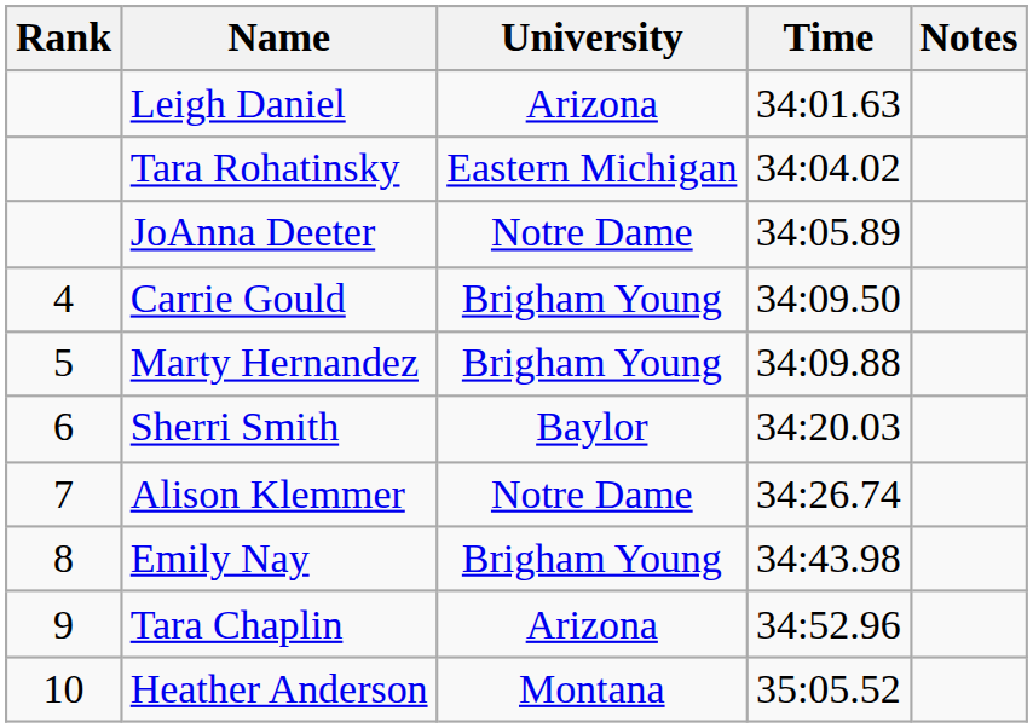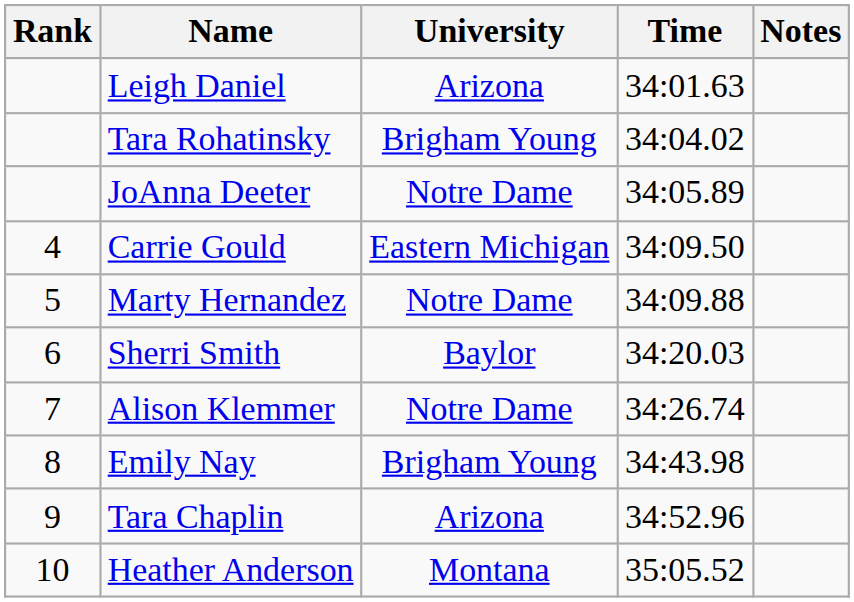Tara Rohatinsky | University: Eastern Michigan -> Brigham Young
Carrie Gould | University: Brigham Young -> Eastern Michigan
Marty Hernandez | University: Brigham Young -> Notre Dame
